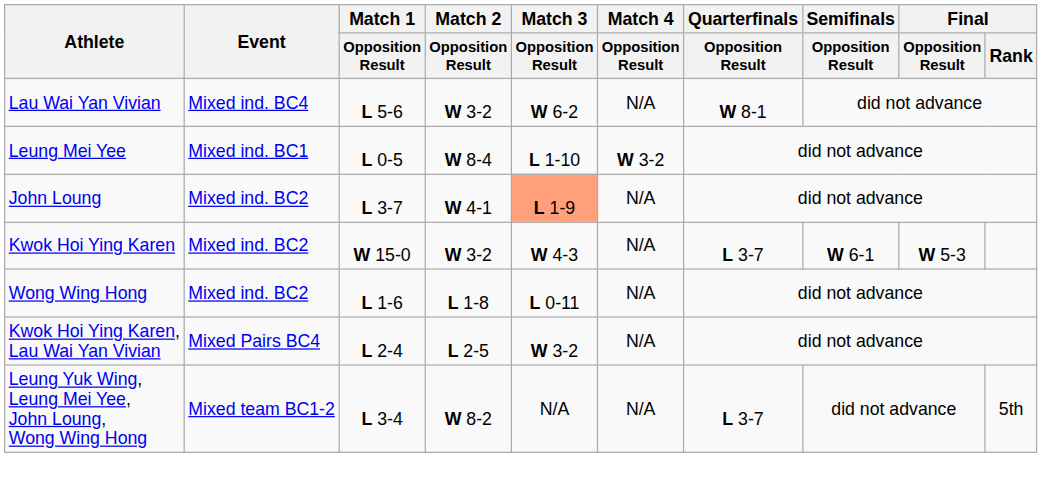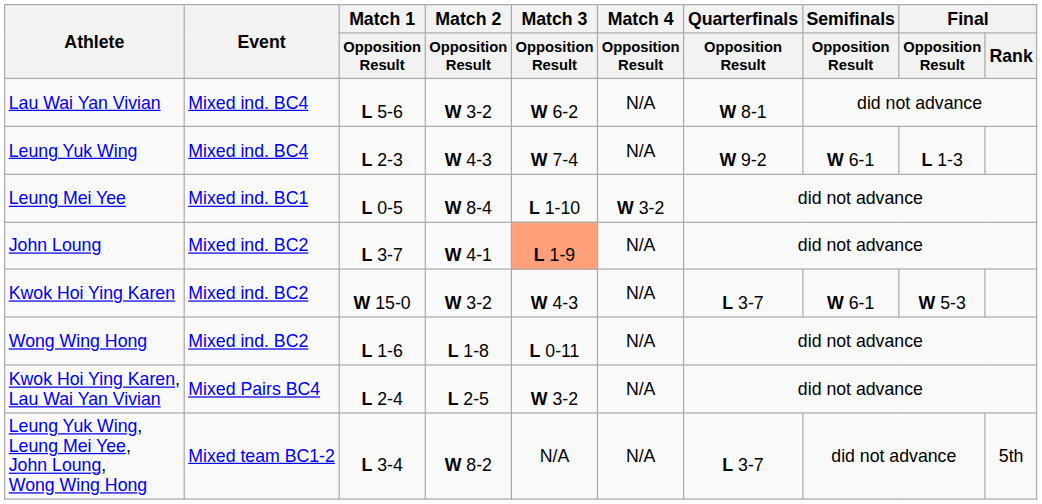+ row: Leung Yuk Wing | Mixed ind. BC4 | L 2-3 | W 4-3 | W 7-4 | N/A | W 9-2 | W 6-1 | L 1-3
